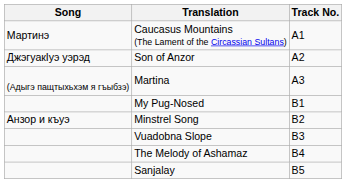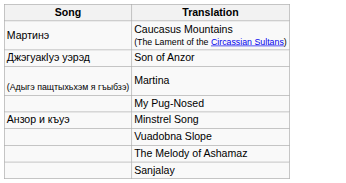- column: Track No. | A1 | A2 | A3 | B1 | B2 | B3 | B4 | B5
